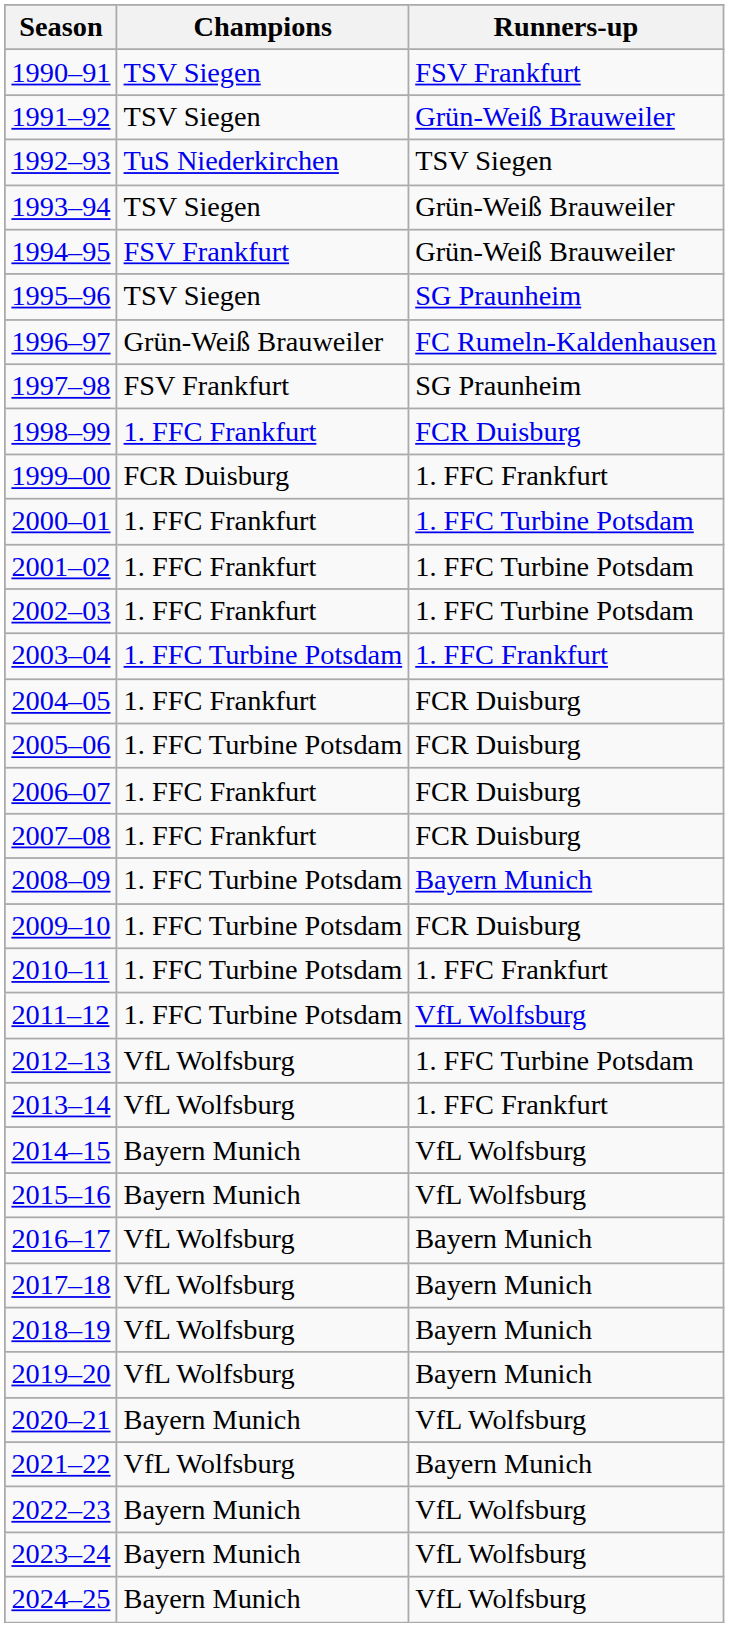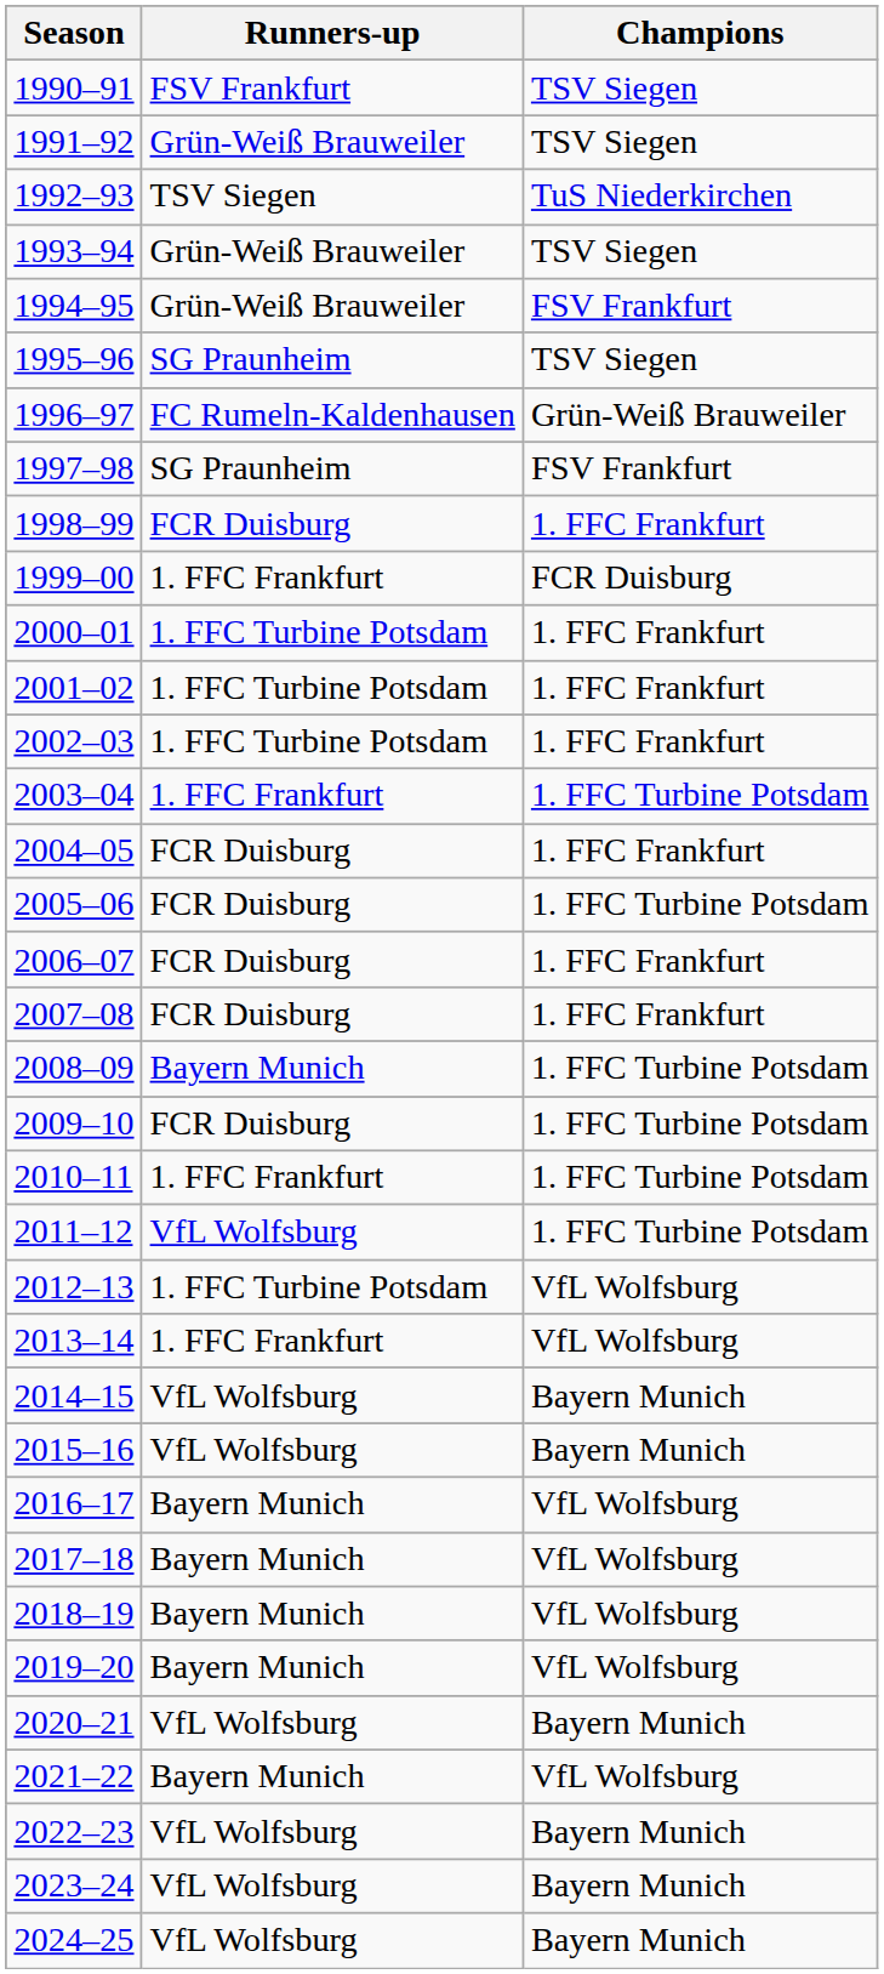columns swapped: Champions <-> Runners-up
